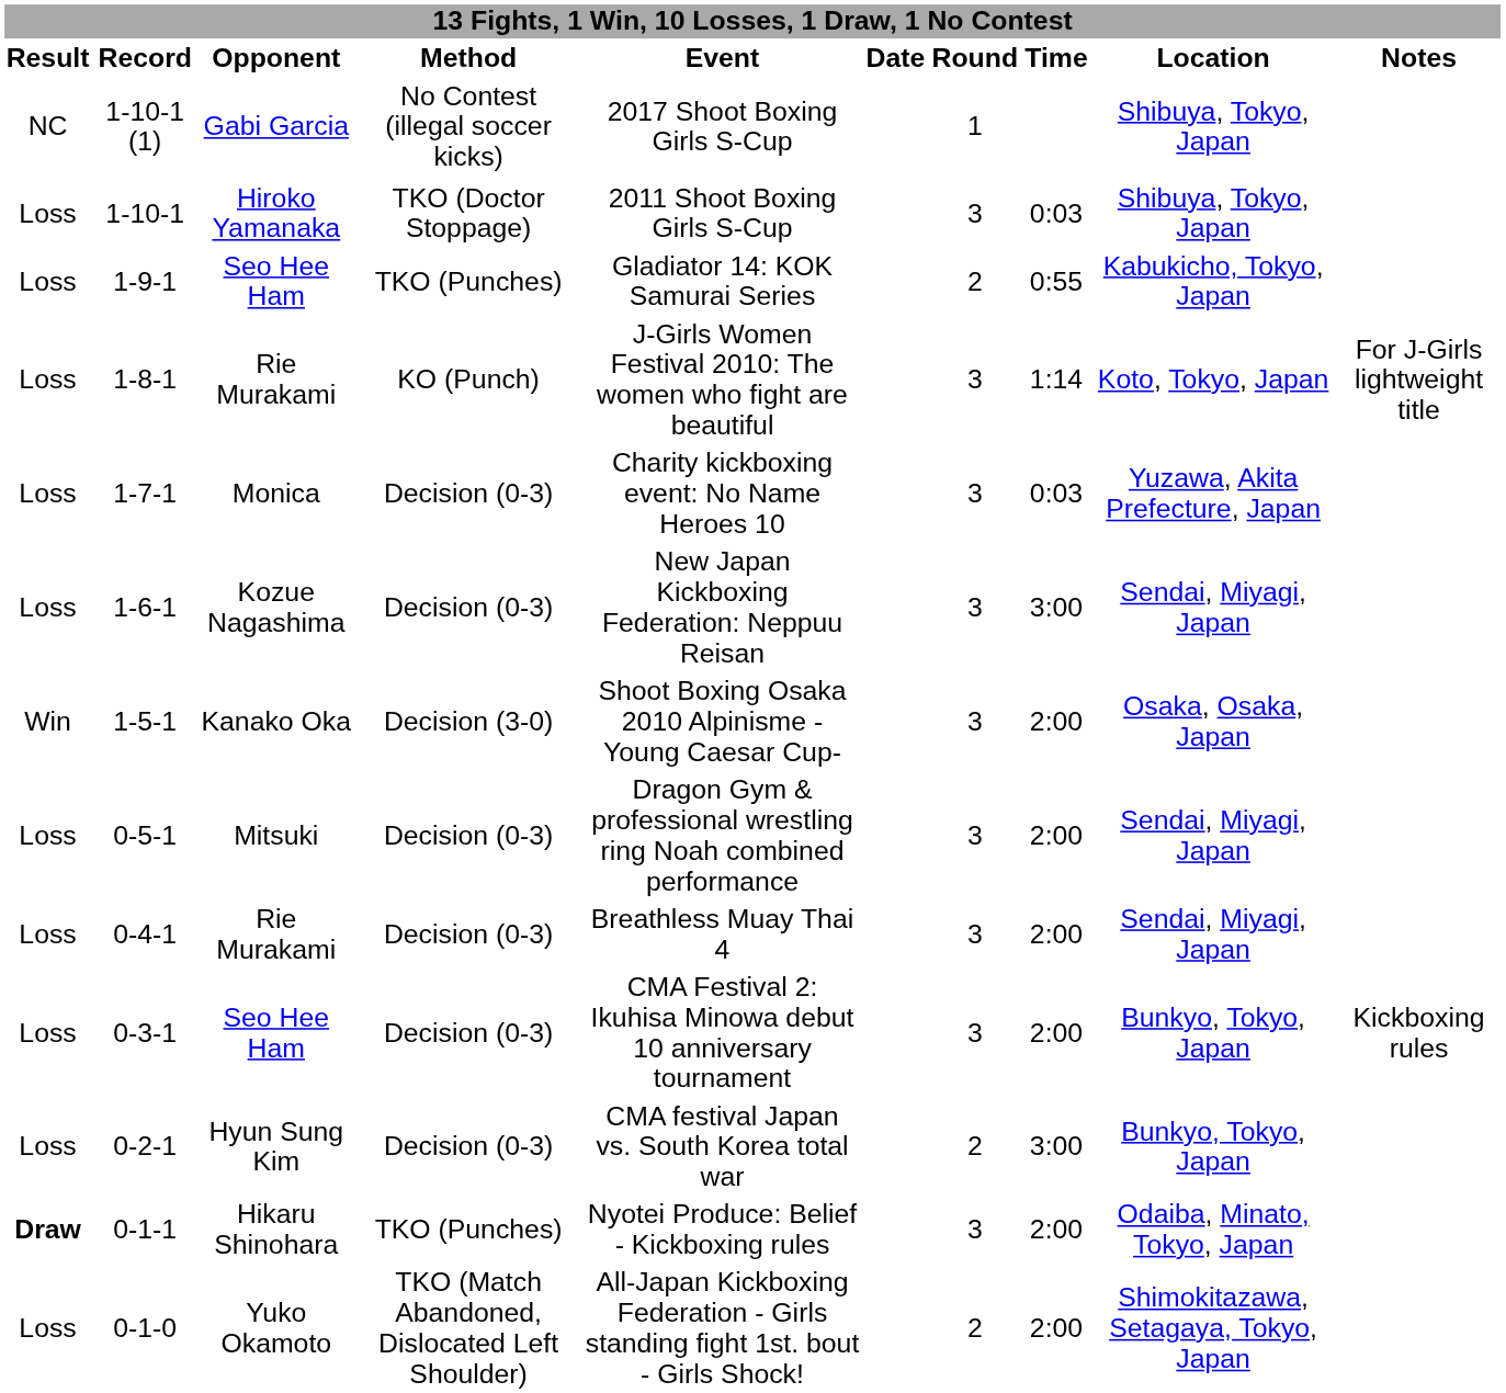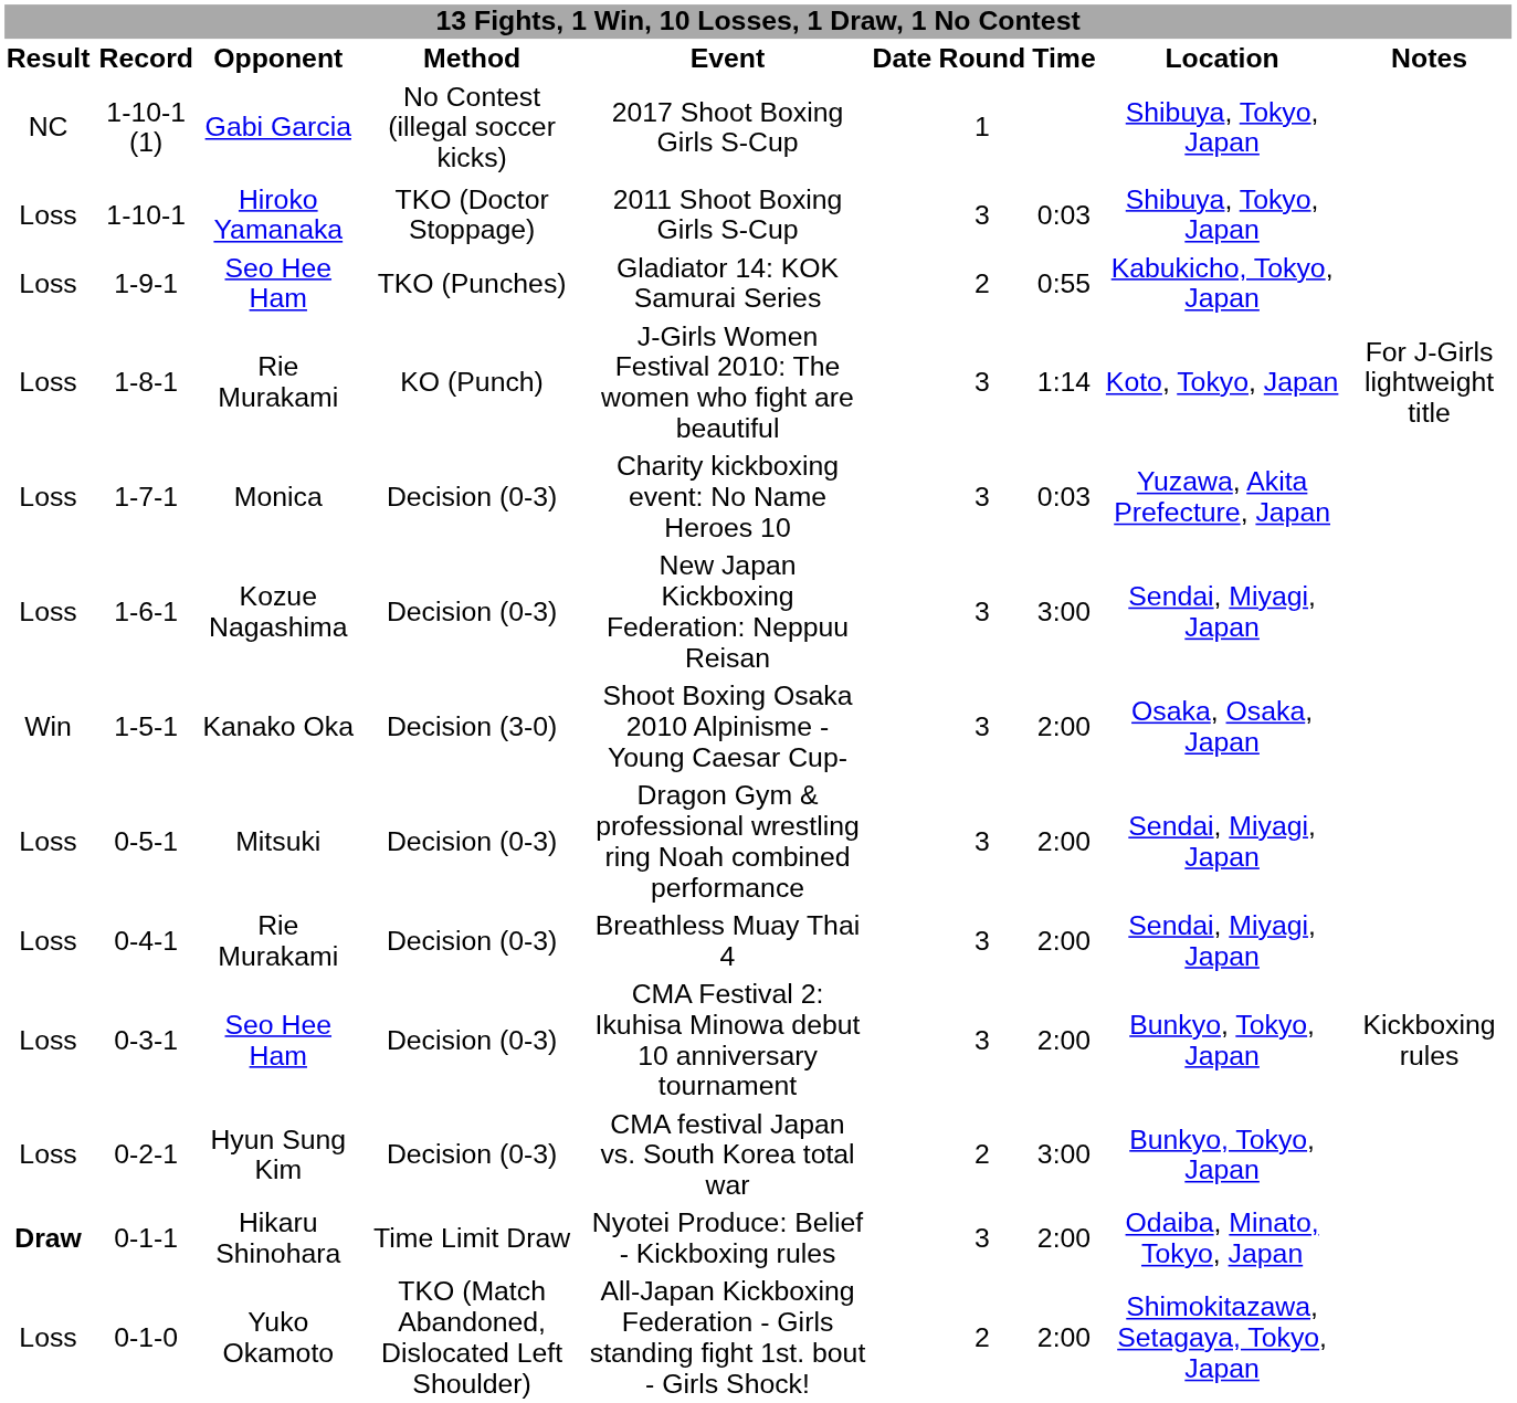0-1-1 | Method: TKO (Punches) -> Time Limit Draw
